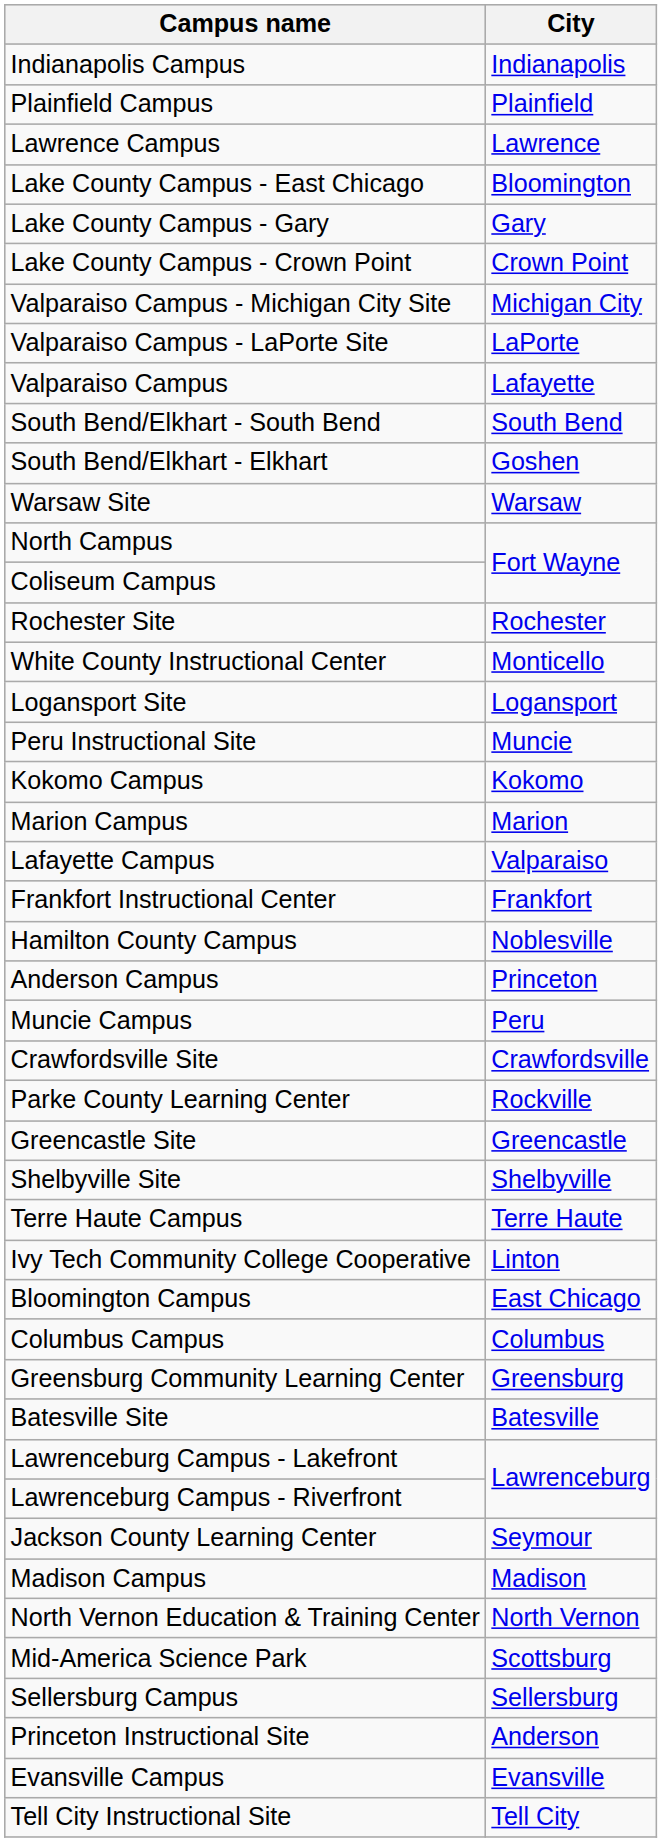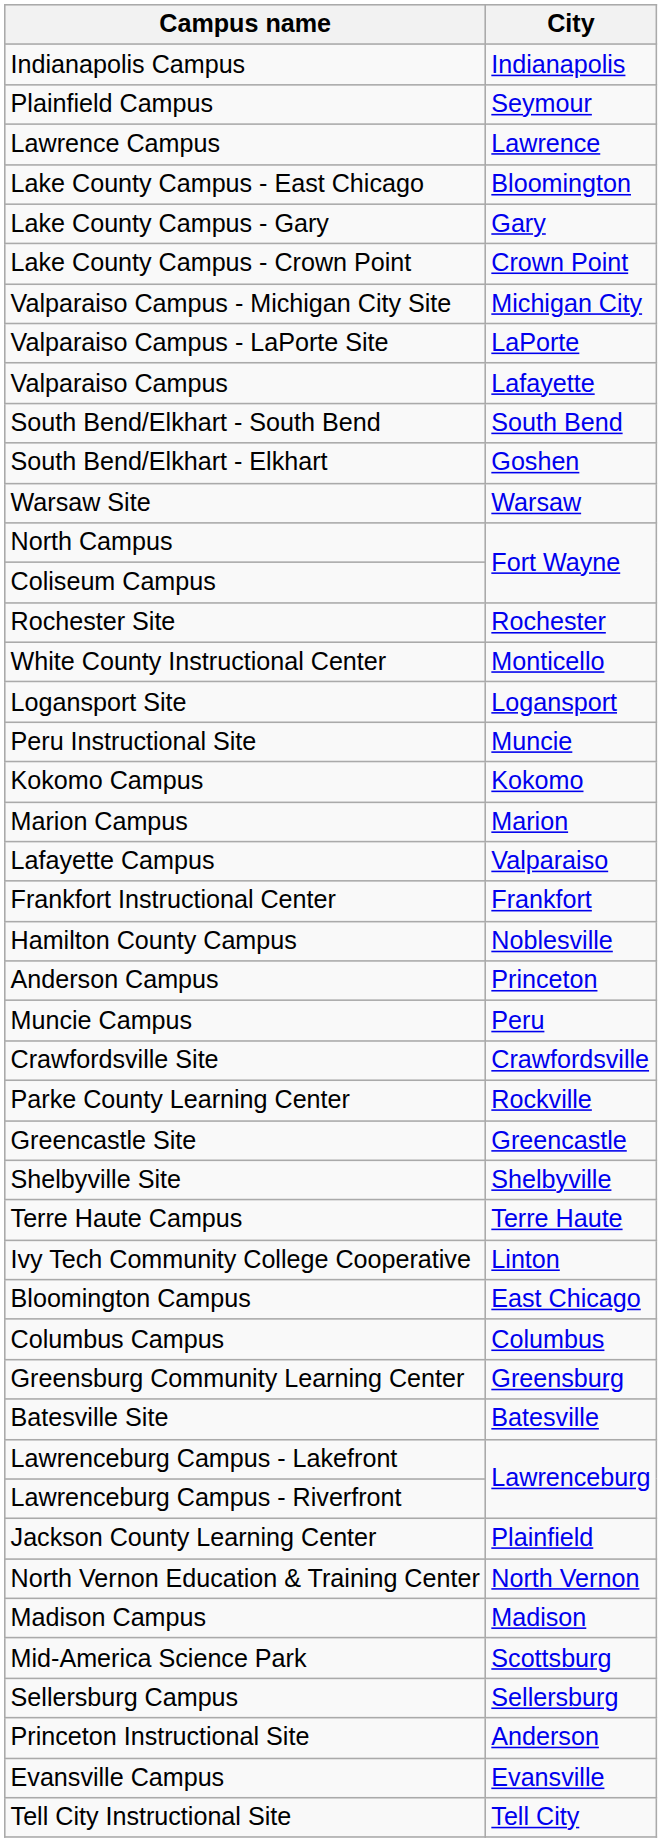Plainfield Campus | City: Plainfield -> Seymour
Jackson County Learning Center | City: Seymour -> Plainfield
rows swapped: North Vernon Education & Training Center <-> Madison Campus
